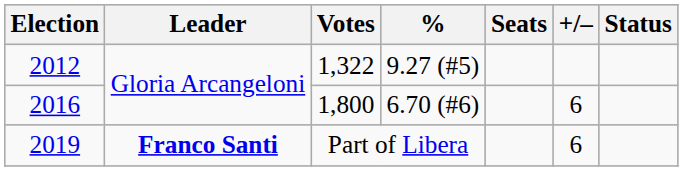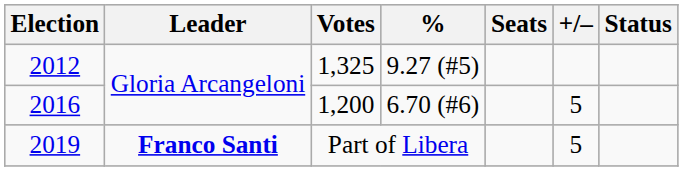2012 | Votes: 1,322 -> 1,325
2016 | Votes: 1,800 -> 1,200
2016 | +/–: 6 -> 5
2019 | +/–: 6 -> 5
